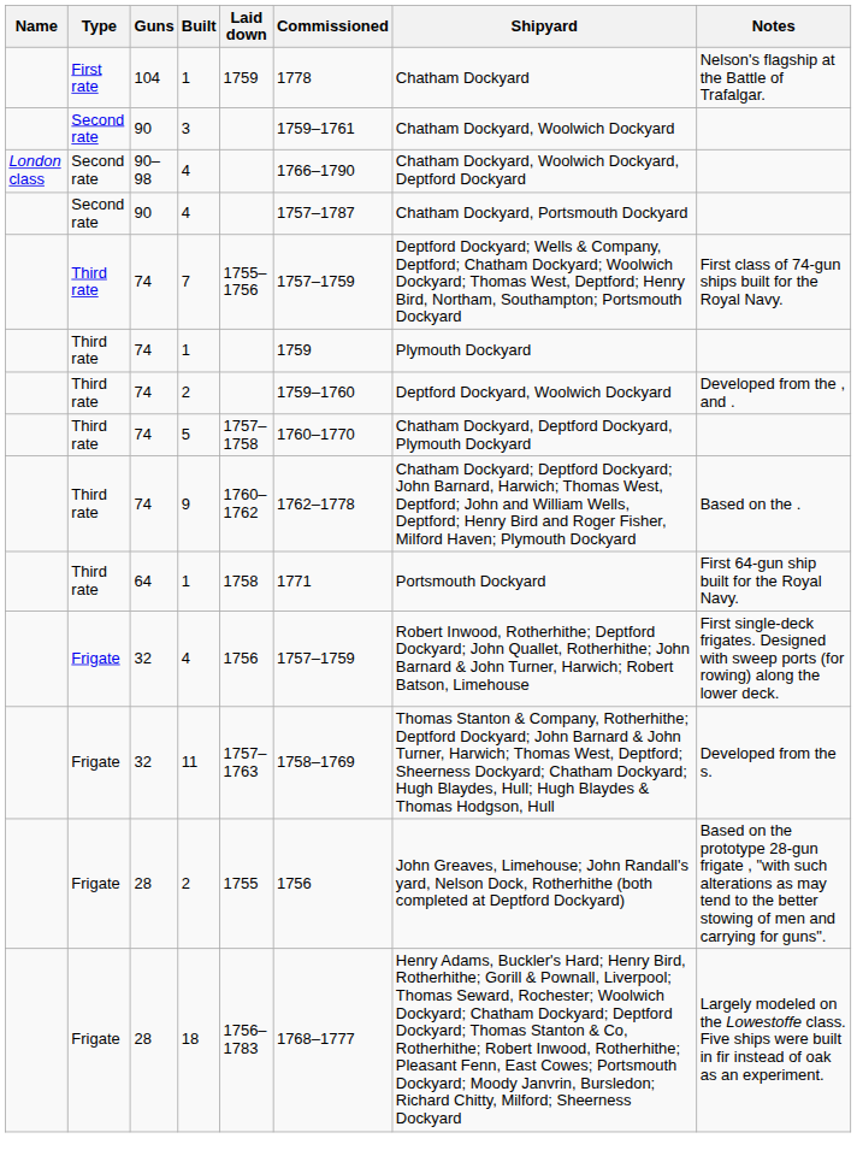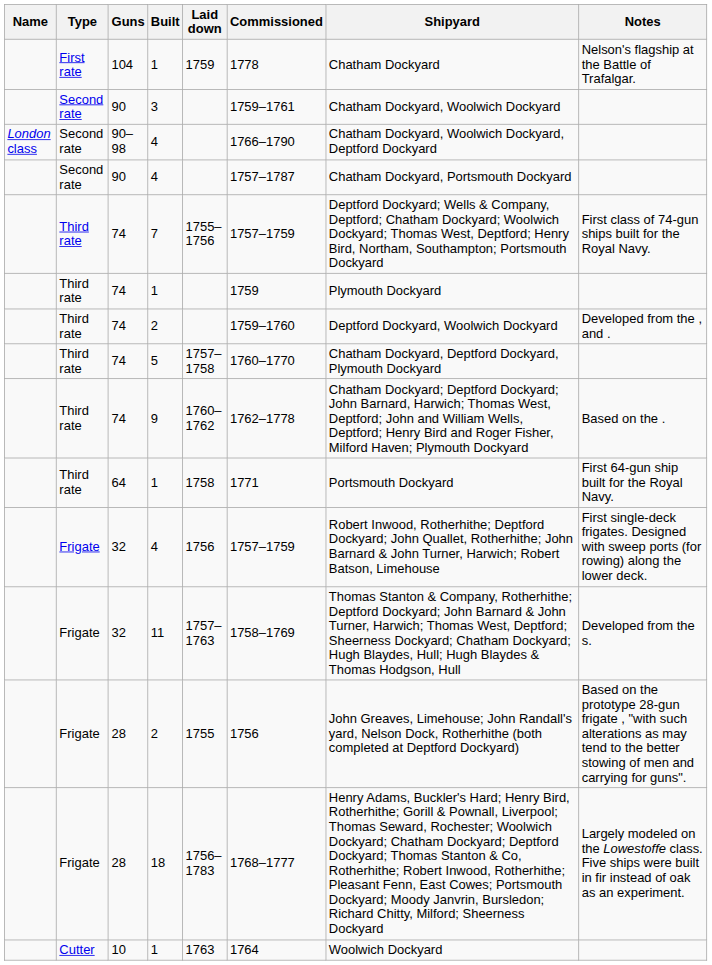+ row: Cutter | 10 | 1 | 1763 | 1764 | Woolwich Dockyard
